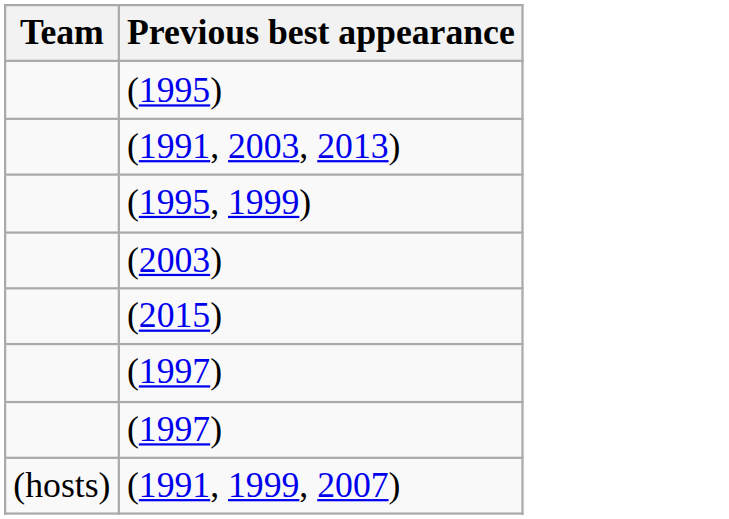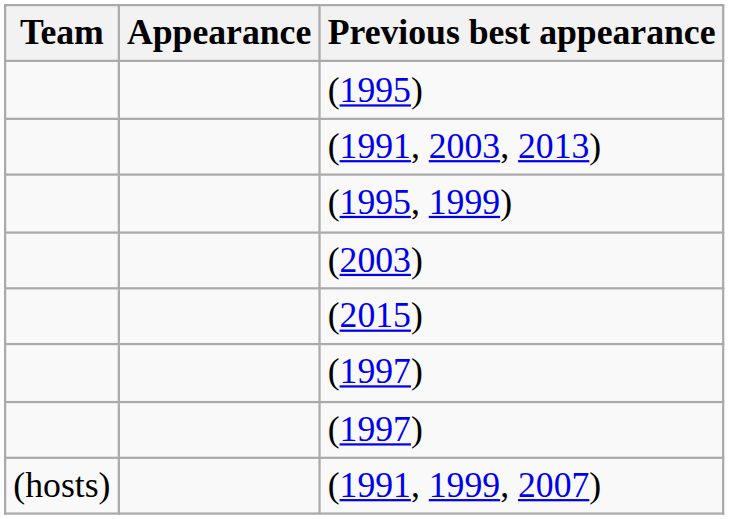+ column: Appearance
